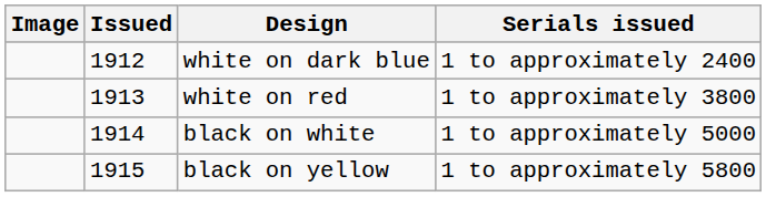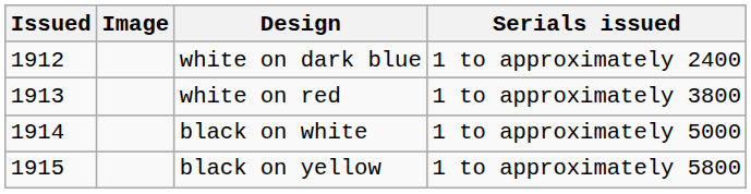columns swapped: Image <-> Issued
